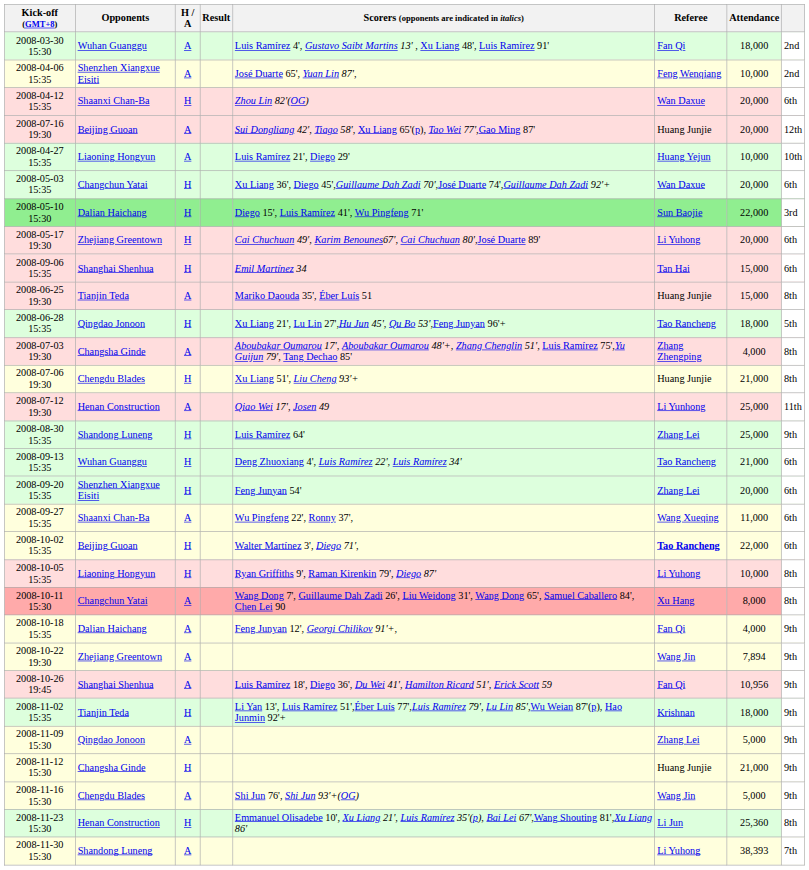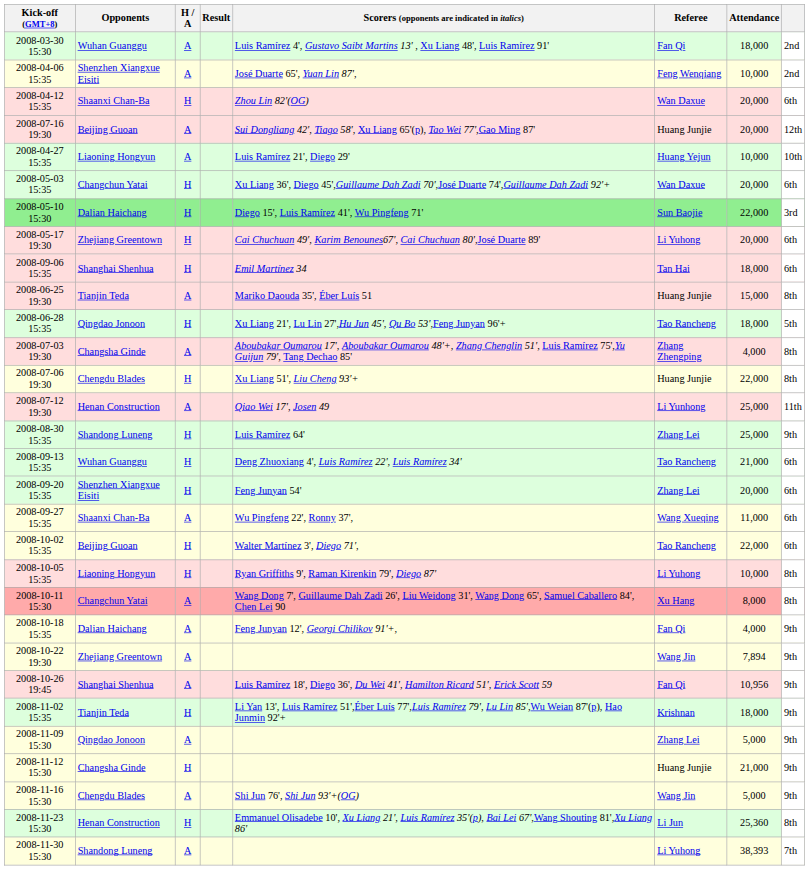2008-09-06 15:35 | Attendance: 15,000 -> 18,000
2008-07-06 19:30 | Attendance: 21,000 -> 22,000
2008-10-02 15:35 | Referee: bold -> normal
